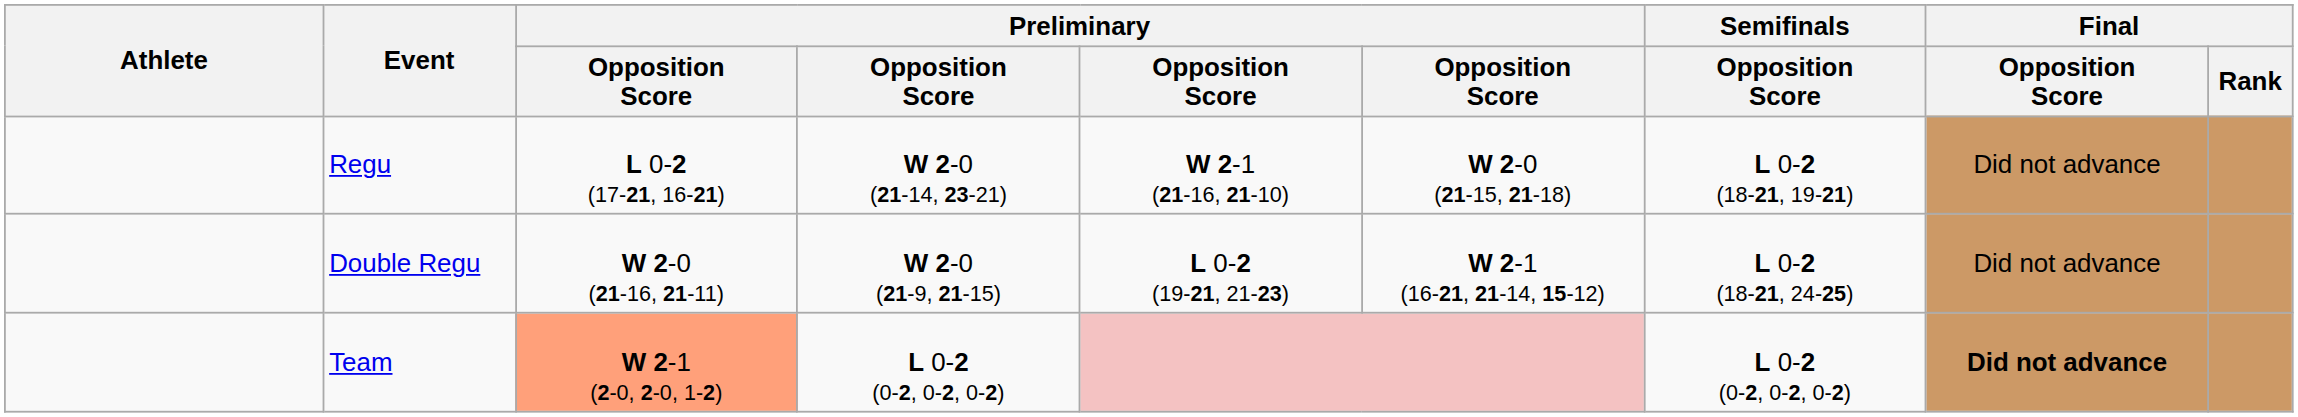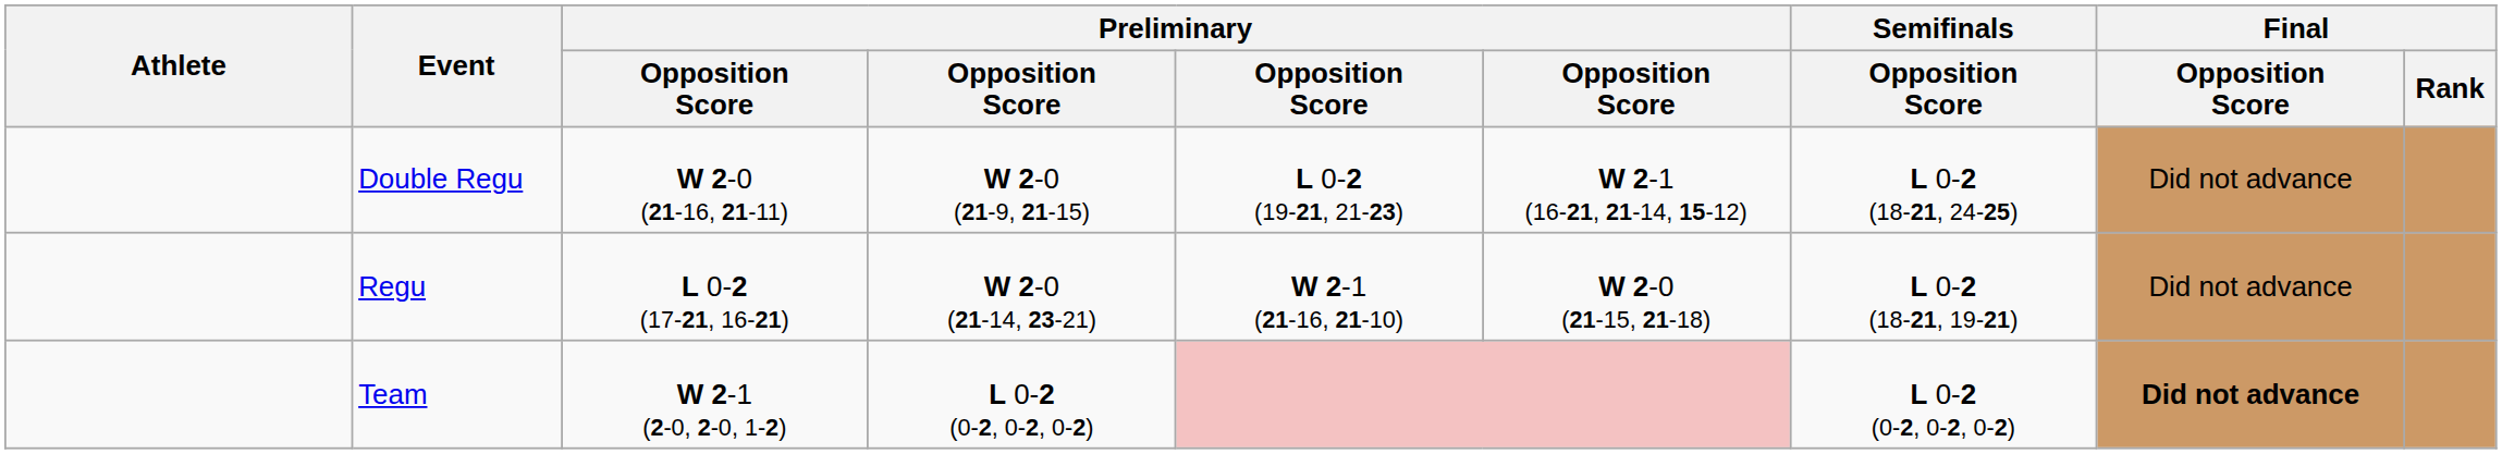rows swapped: Double Regu <-> Regu
Team | column 3: lightsalmon background -> no background
